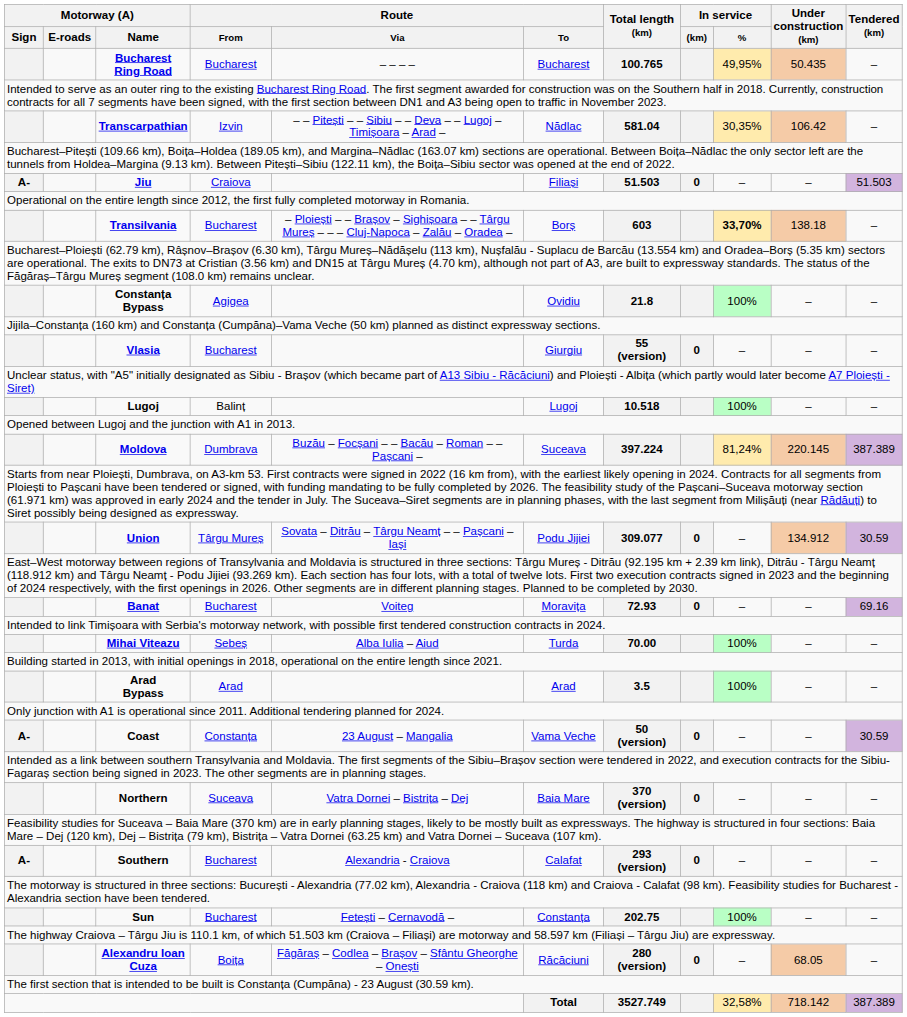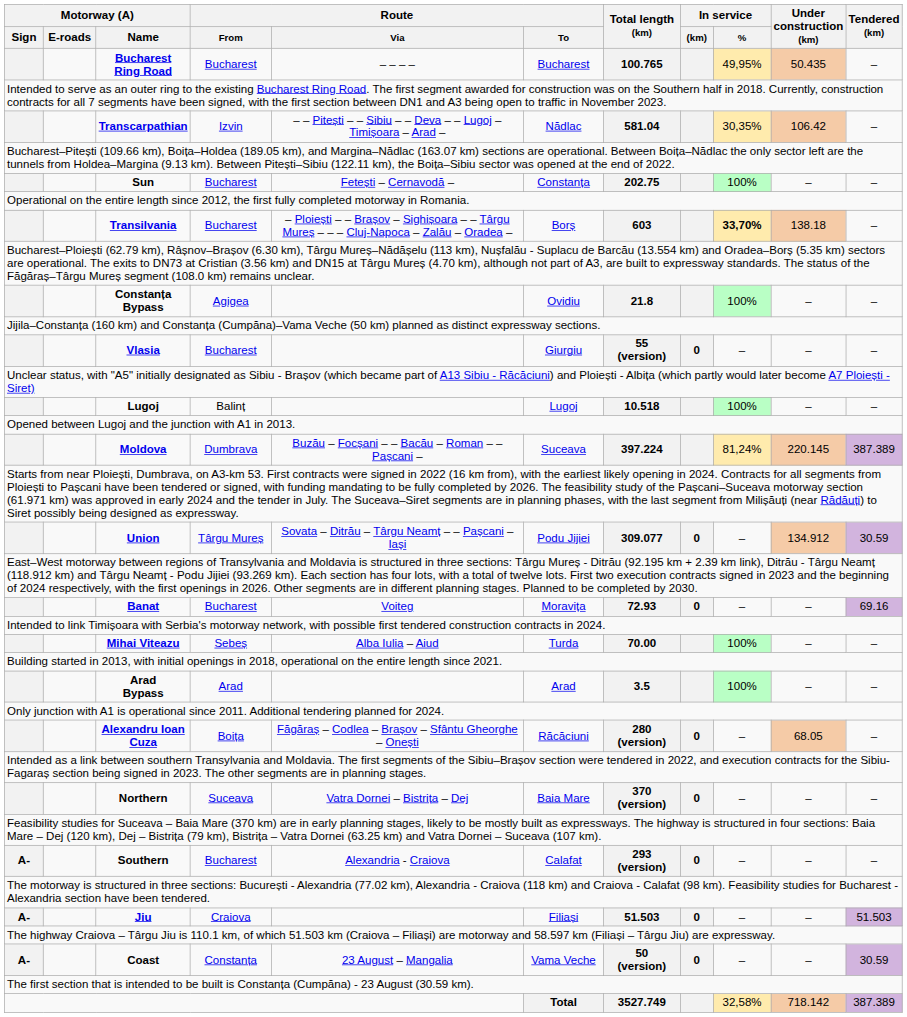rows swapped: Sun <-> Jiu
rows swapped: Alexandru Ioan Cuza <-> Coast
